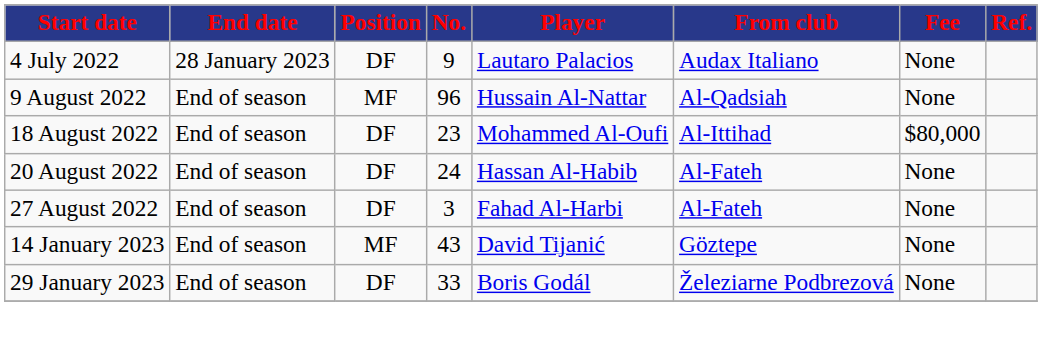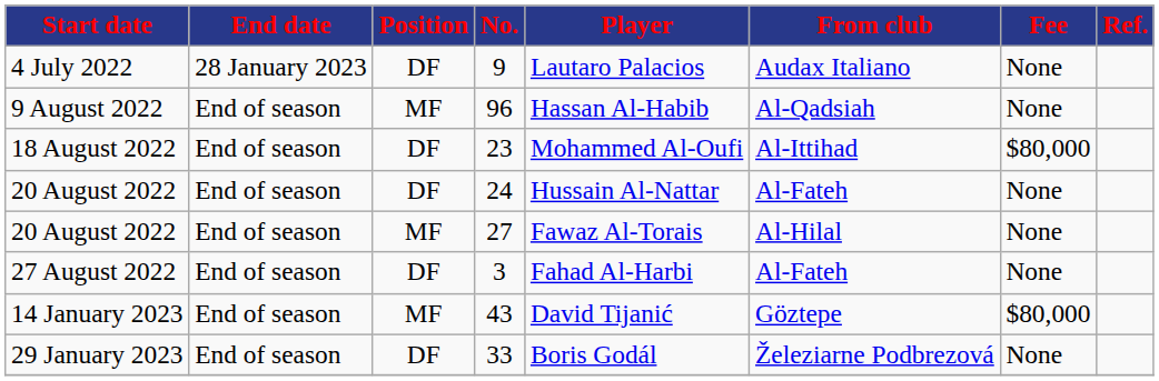96 | Player: Hussain Al-Nattar -> Hassan Al-Habib
24 | Player: Hassan Al-Habib -> Hussain Al-Nattar
+ row: 20 August 2022 | End of season | MF | 27 | Fawaz Al-Torais | Al-Hilal | None
43 | Fee: None -> $80,000
